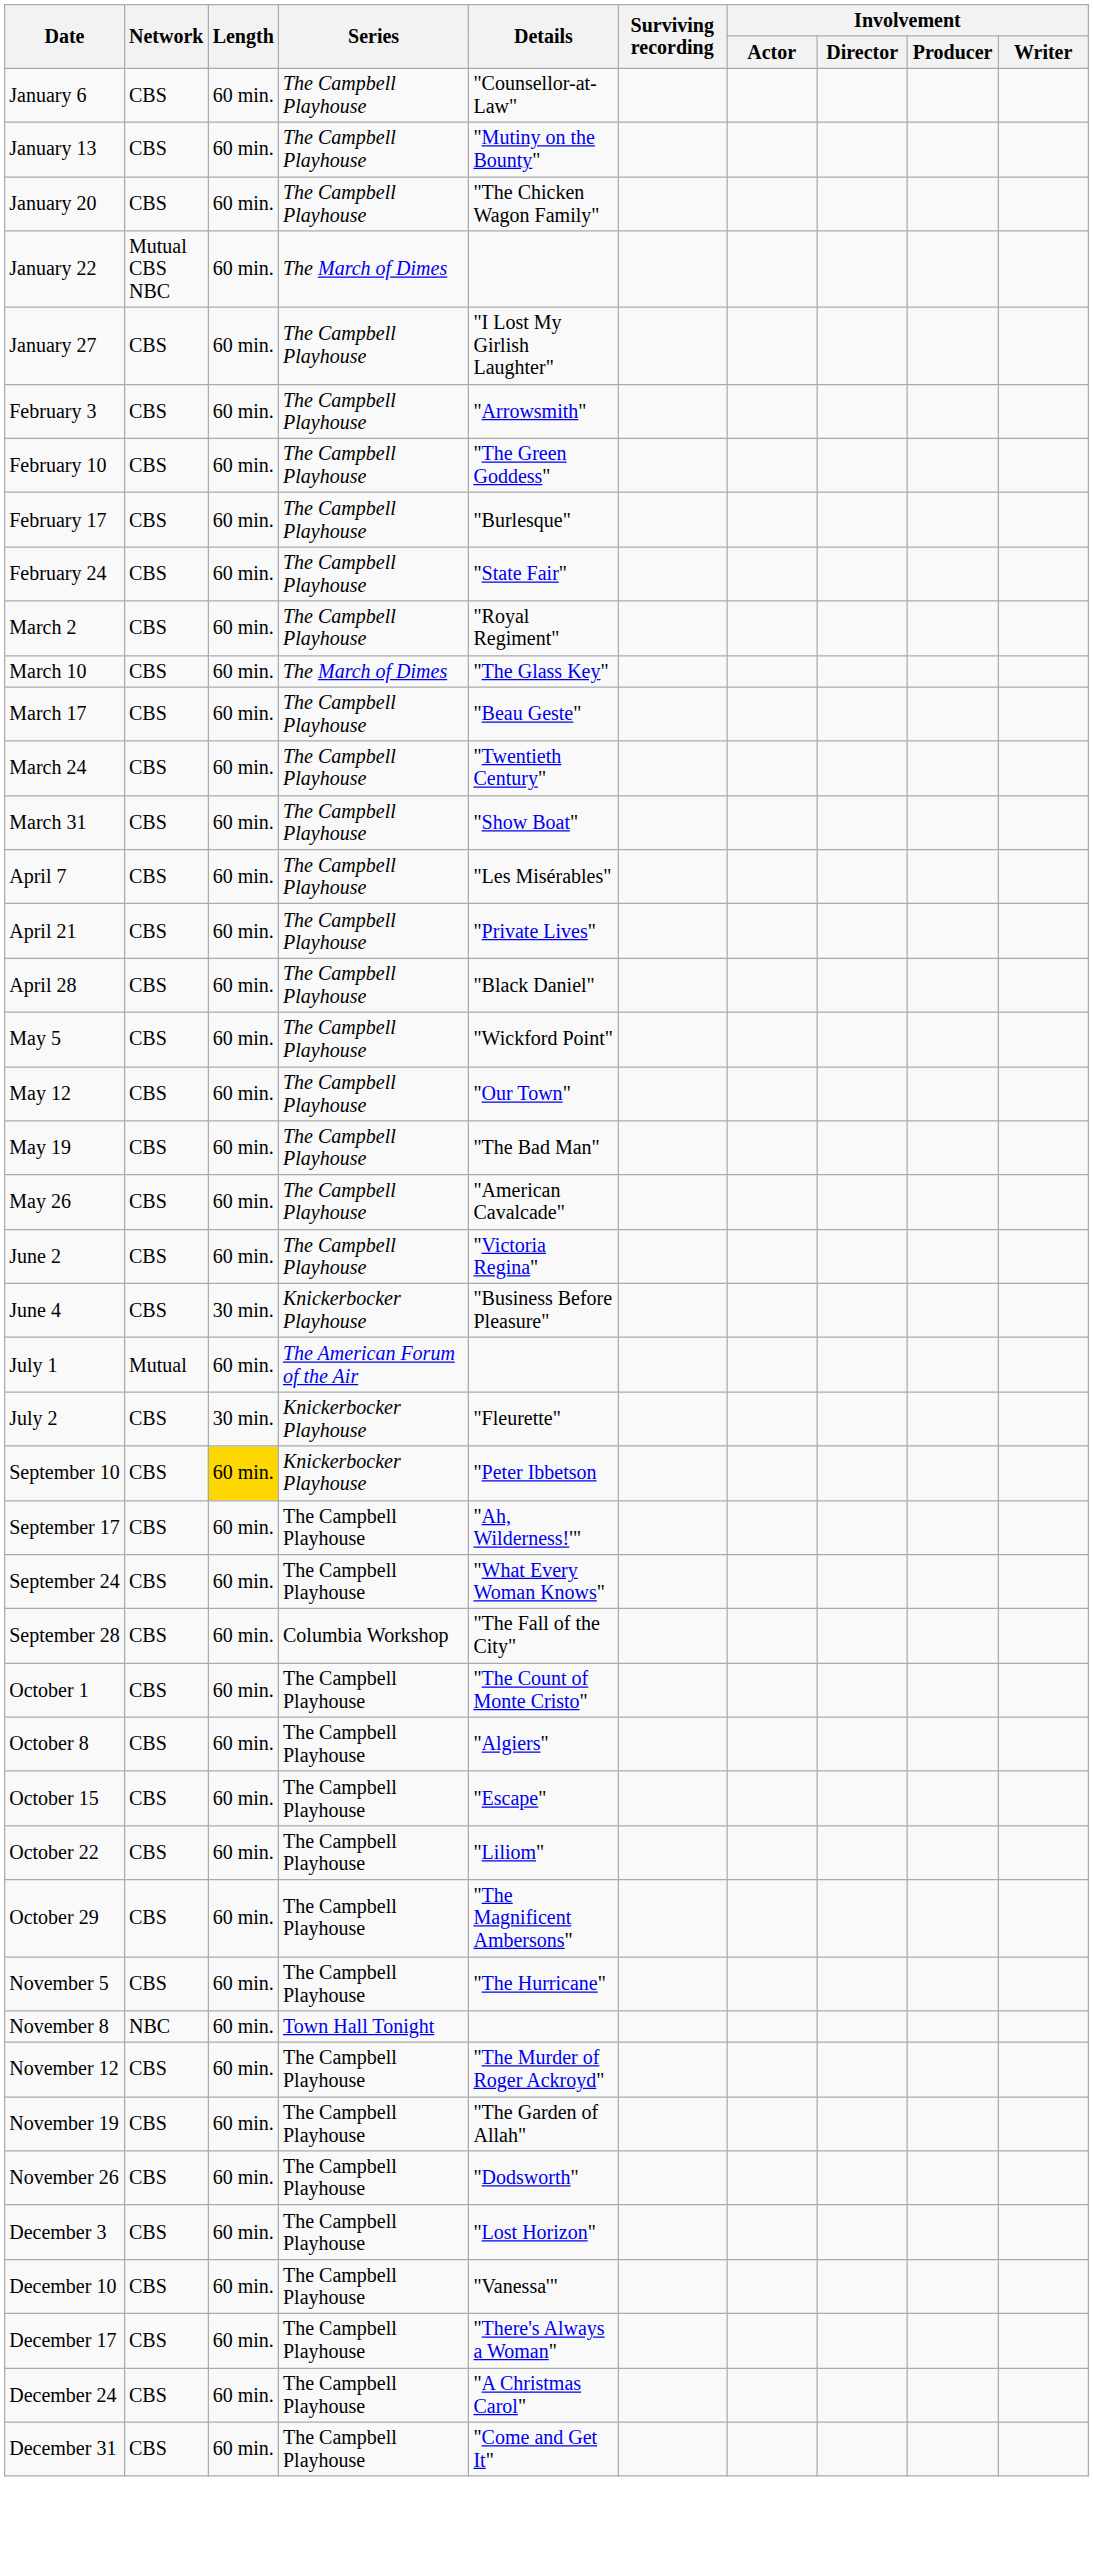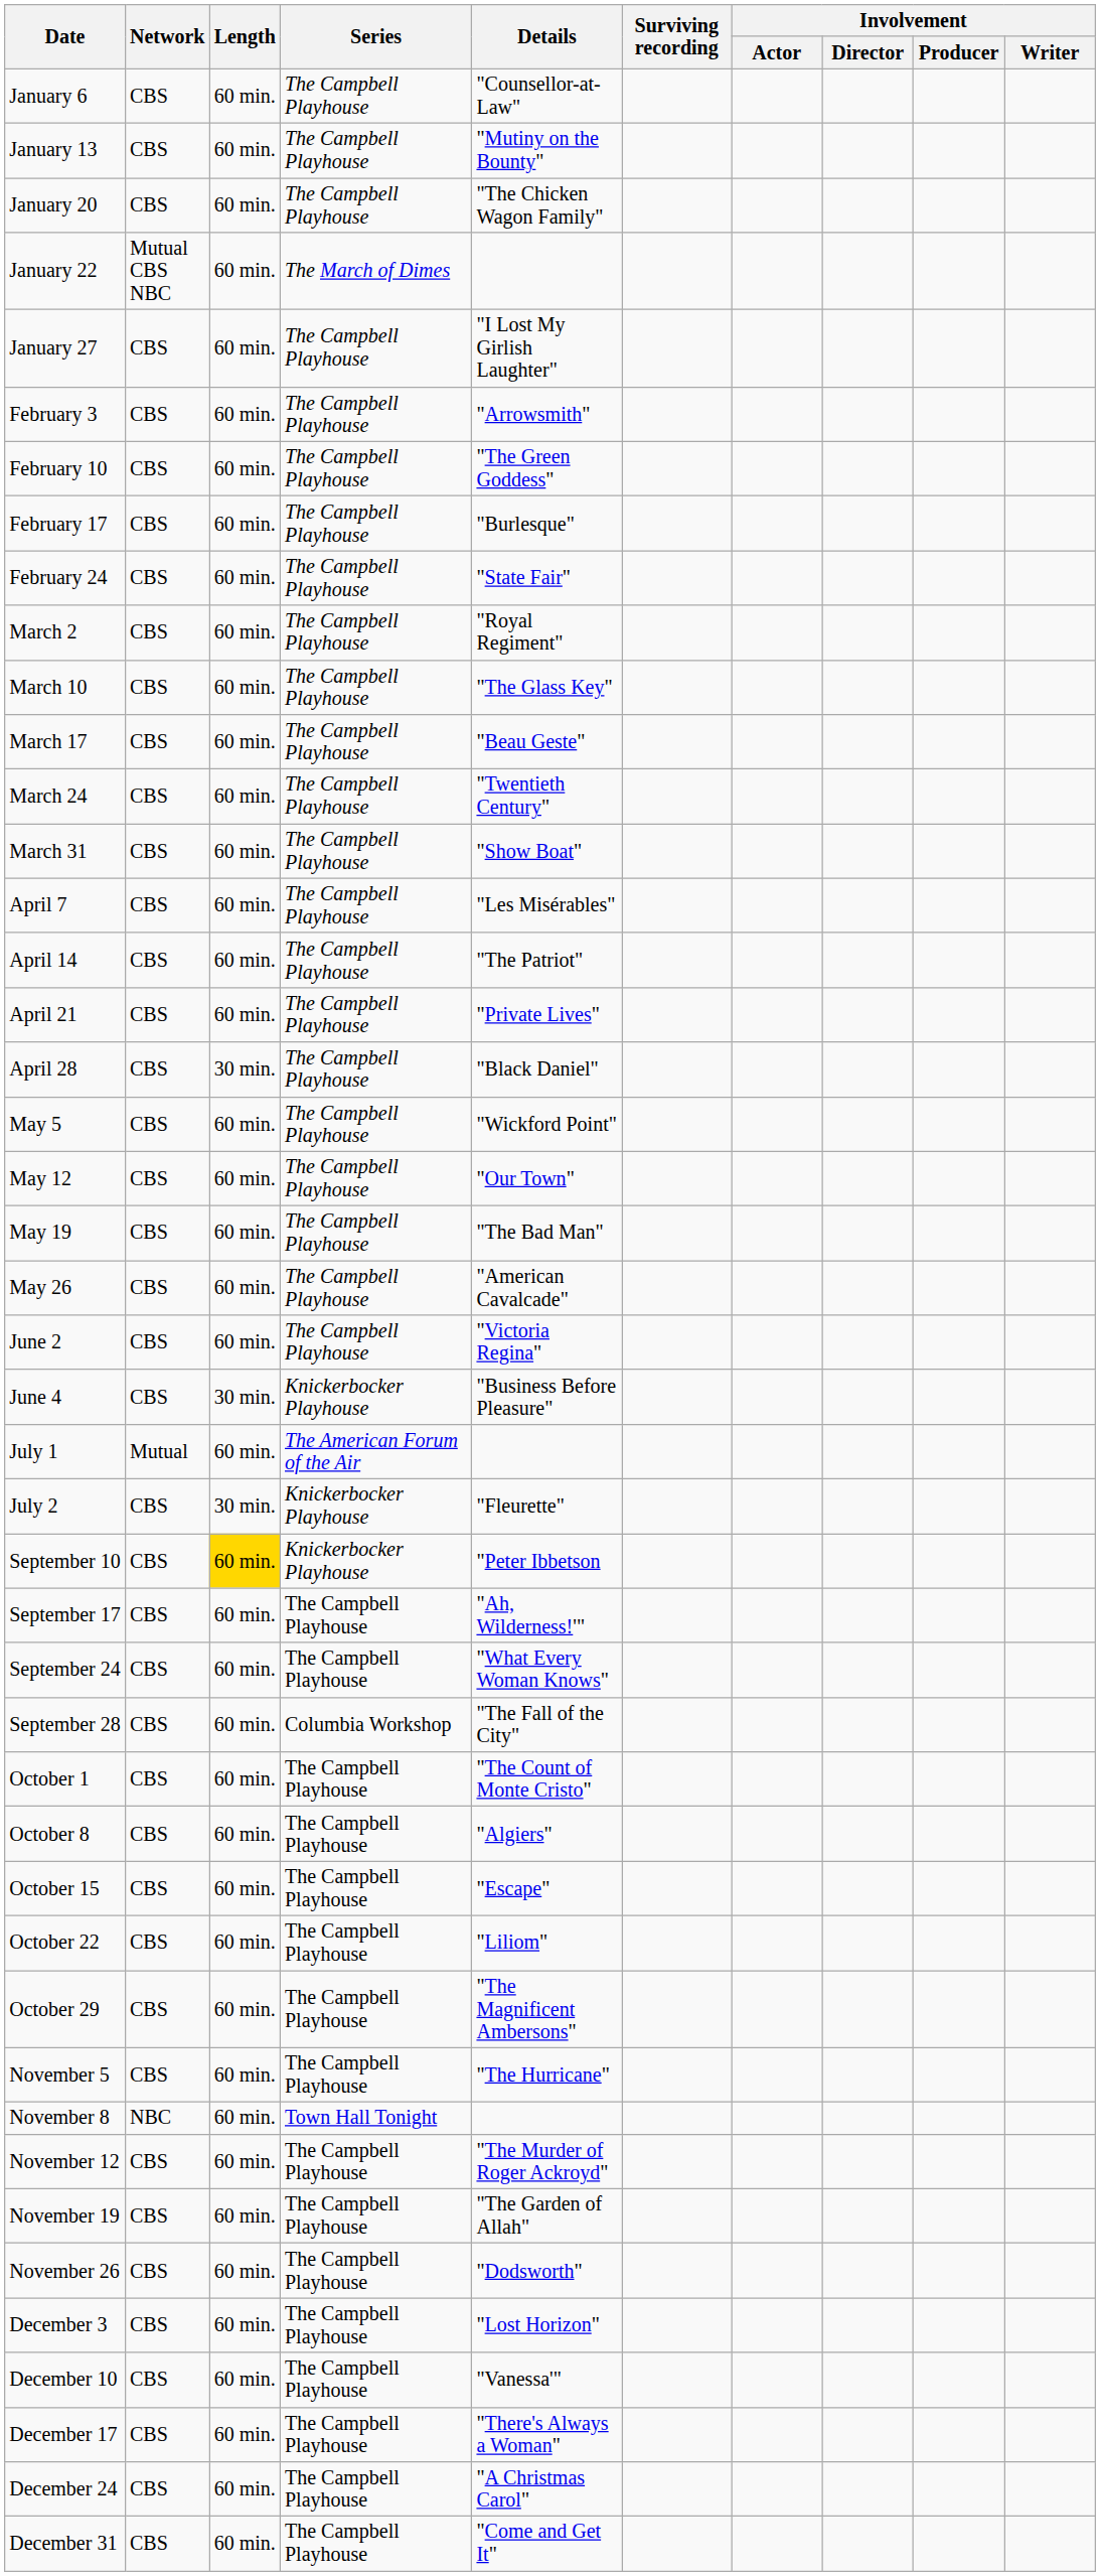March 10 | Series: The March of Dimes -> The Campbell Playhouse
+ row: April 14 | CBS | 60 min. | The Campbell Playhouse | "The Patriot"
April 28 | Length: 60 min. -> 30 min.
